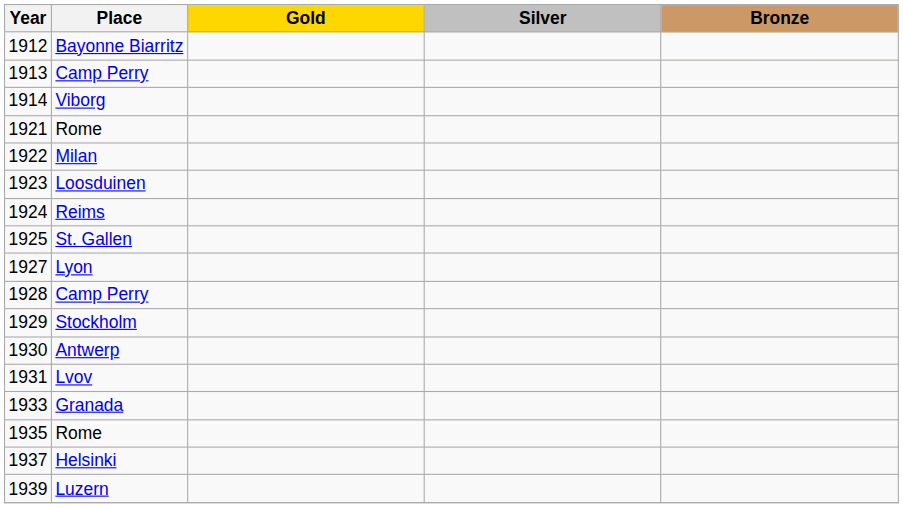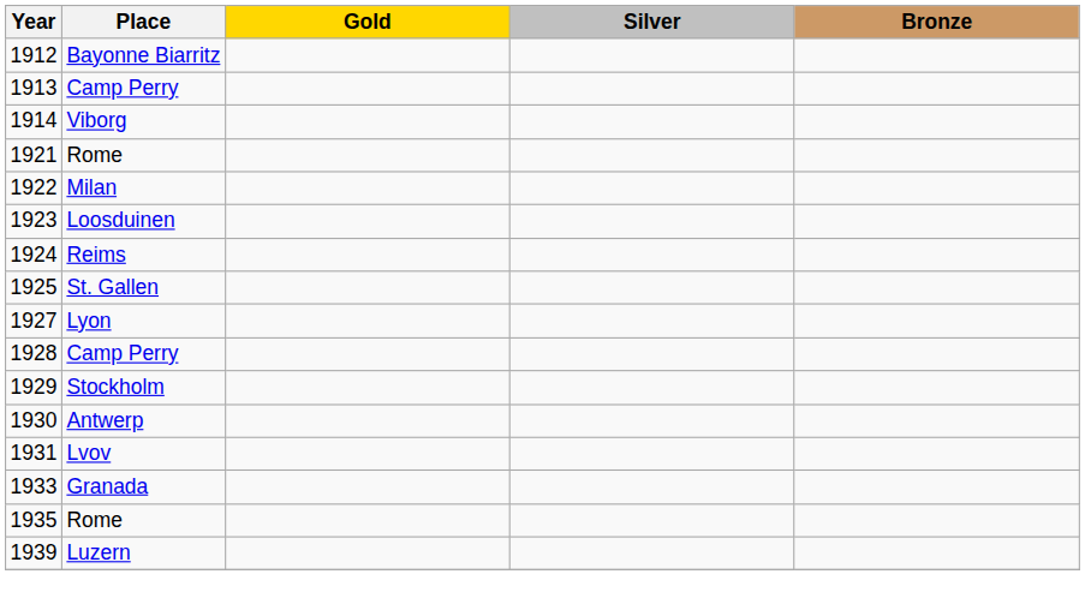- row: 1937 | Helsinki
